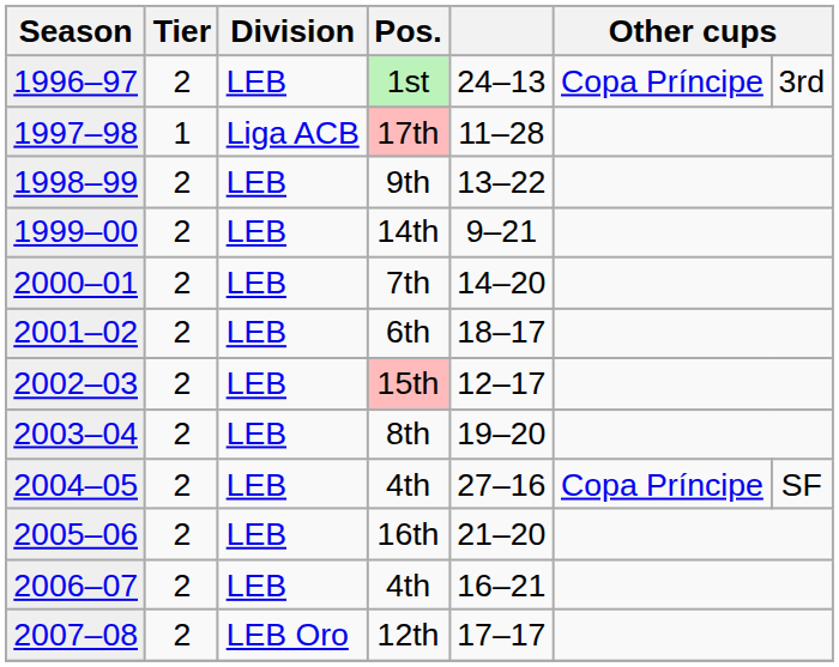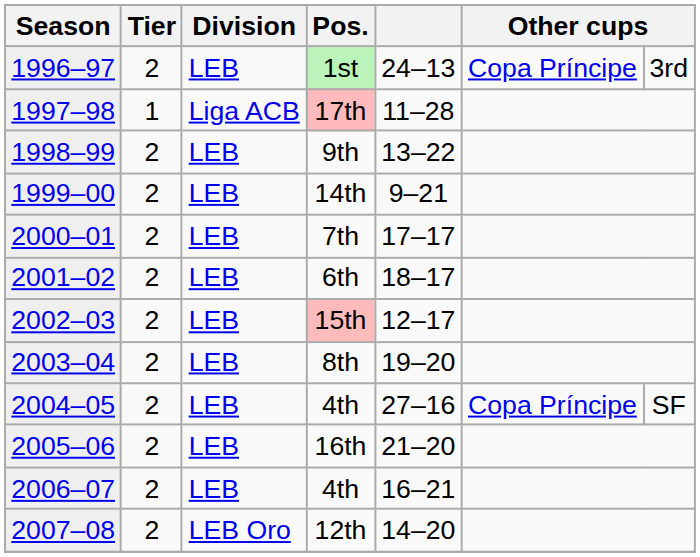7th | column 5: 14–20 -> 17–17
12th | column 5: 17–17 -> 14–20
